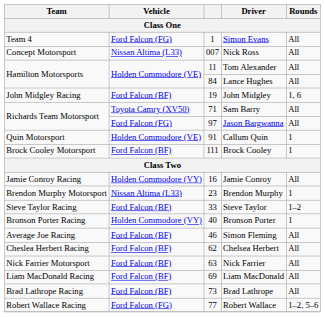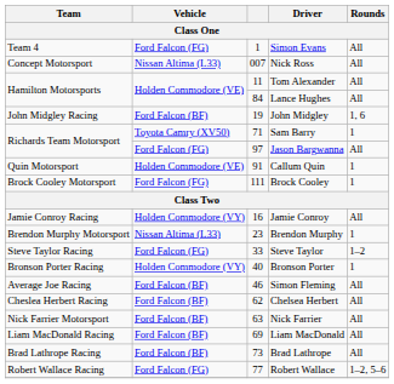Sam Barry | Rounds: All -> 1
Brock Cooley | Vehicle: Ford Falcon (BF) -> Ford Falcon (FG)
Steve Taylor | Vehicle: Ford Falcon (BF) -> Ford Falcon (FG)
